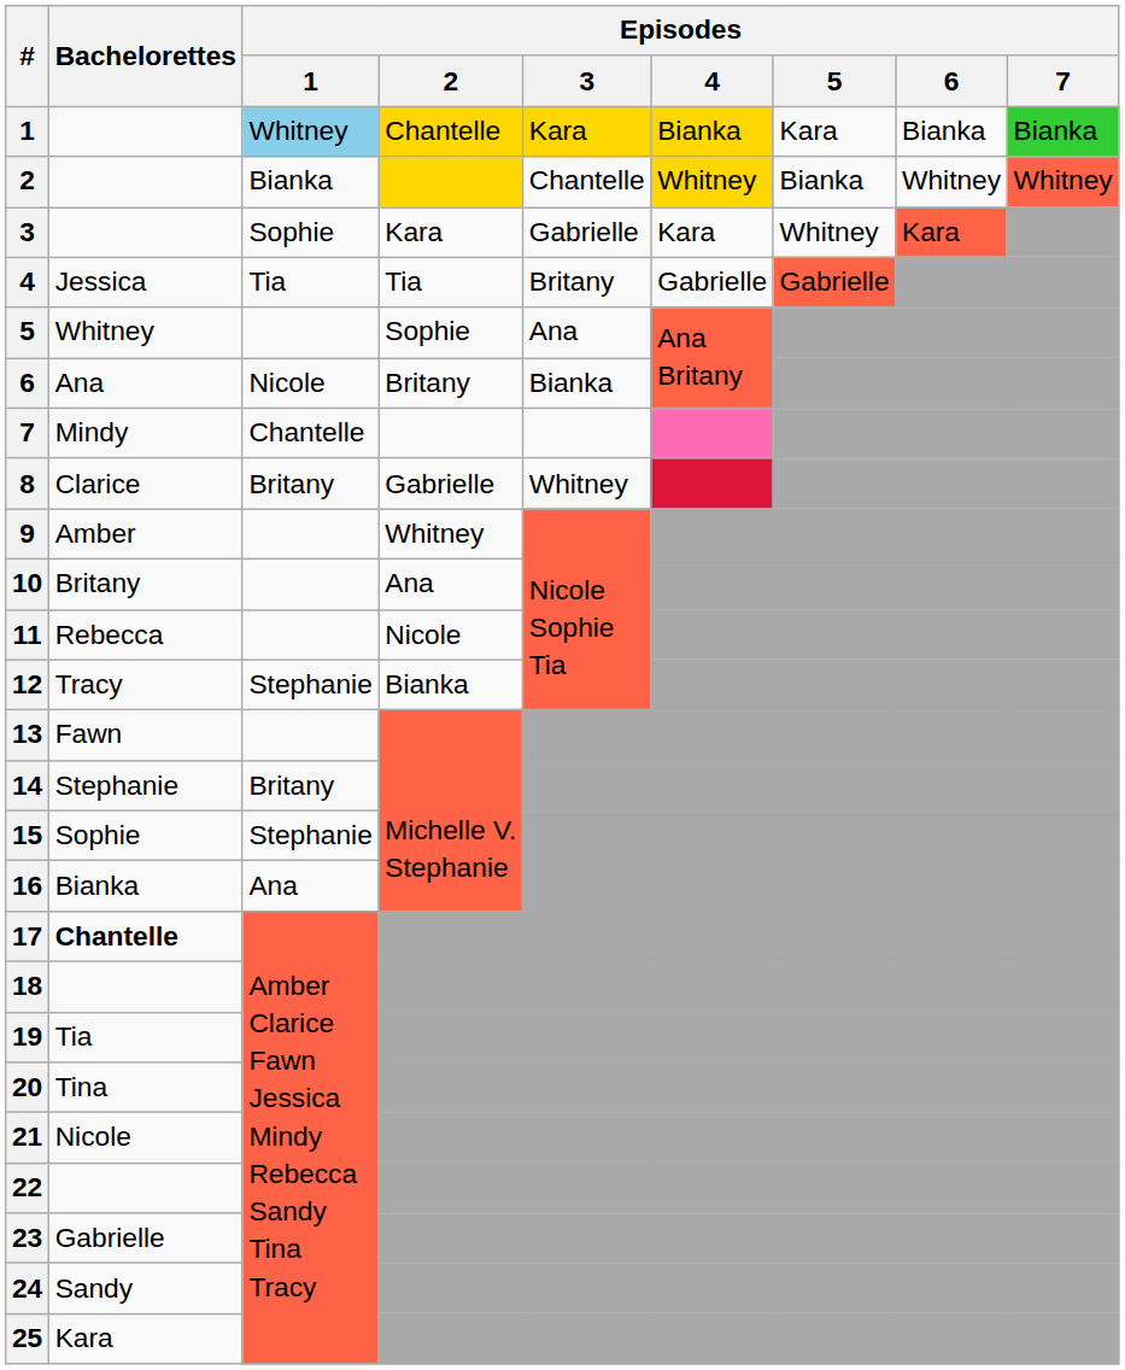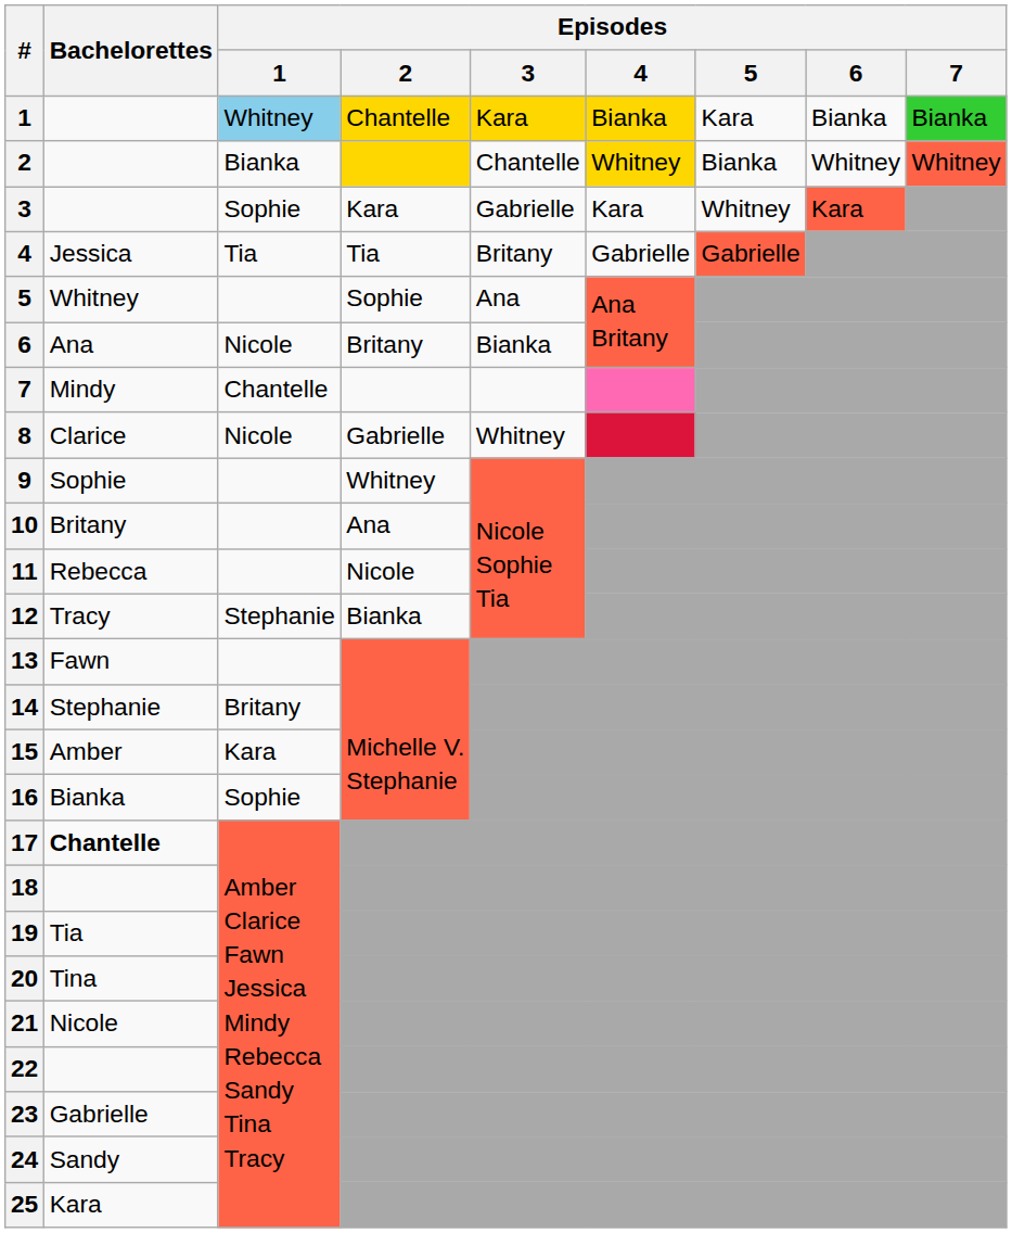8 | Episodes / 1: Britany -> Nicole
9 | Bachelorettes: Amber -> Sophie
15 | Bachelorettes: Sophie -> Amber
15 | Episodes / 1: Stephanie -> Kara
16 | Episodes / 1: Ana -> Sophie
